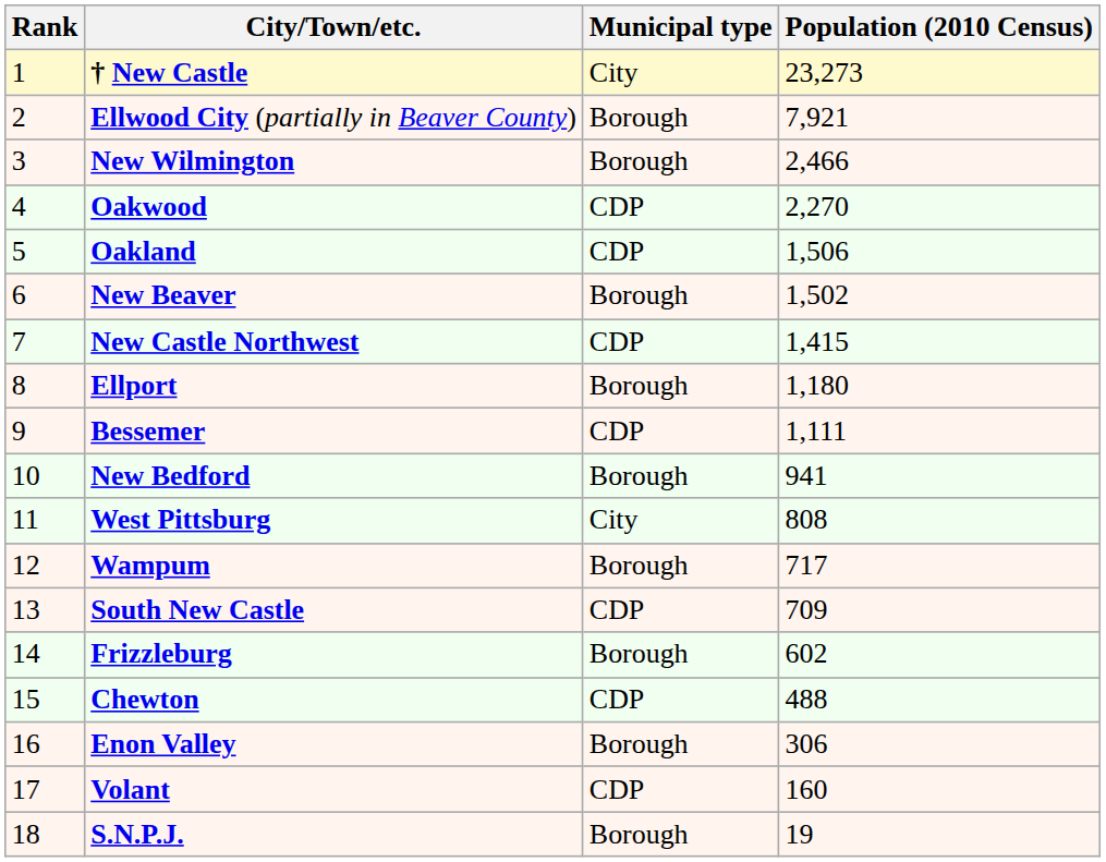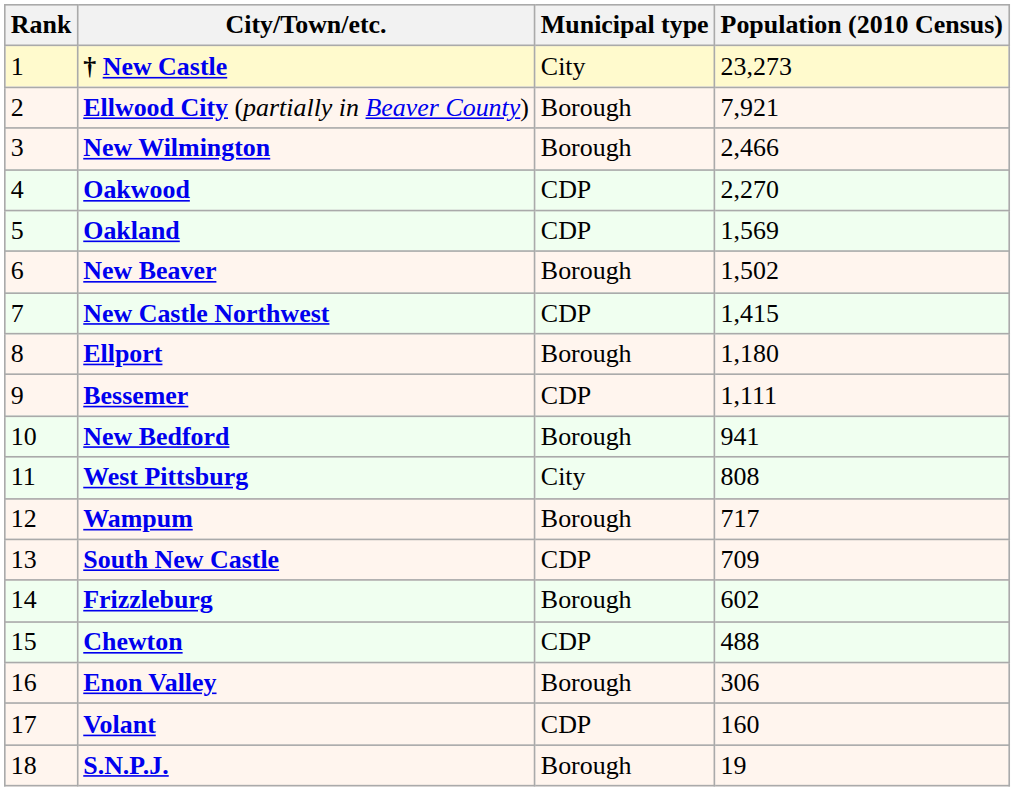Oakland | Population (2010 Census): 1,506 -> 1,569
